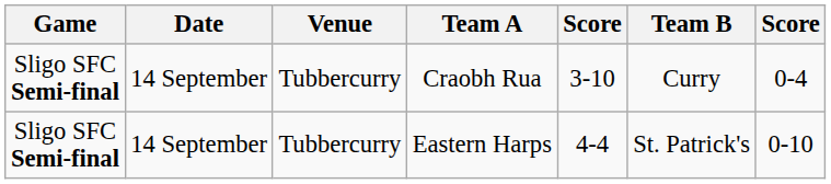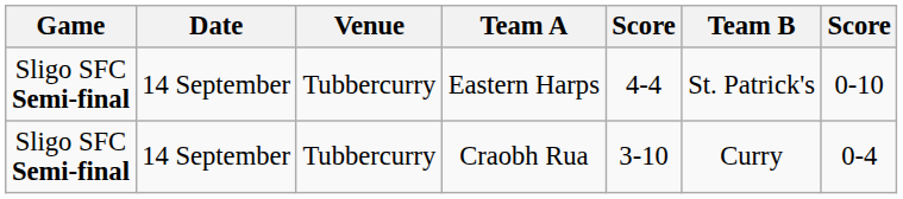rows swapped: Craobh Rua <-> Eastern Harps
